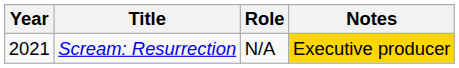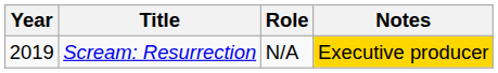Scream: Resurrection | Year: 2021 -> 2019
